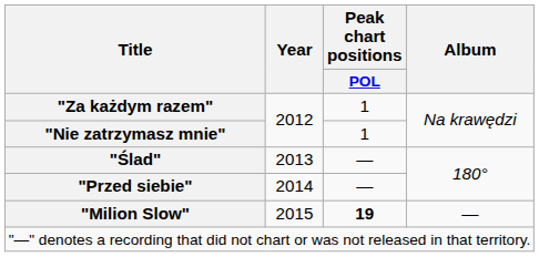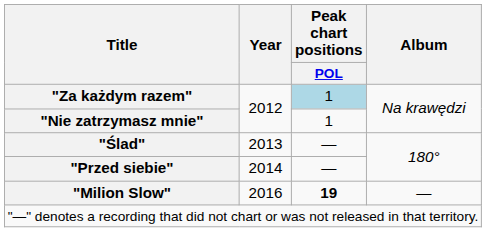"Za każdym razem" | Peak chart positions / POL: no background -> lightblue background
"Milion Slow" | Year: 2015 -> 2016
